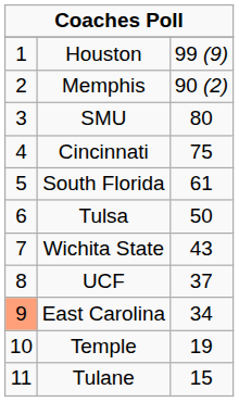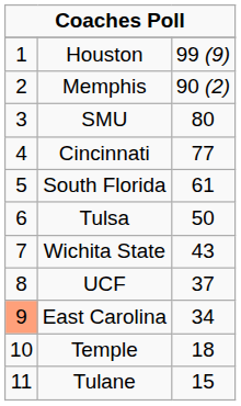Cincinnati | column 3: 75 -> 77
Temple | column 3: 19 -> 18
